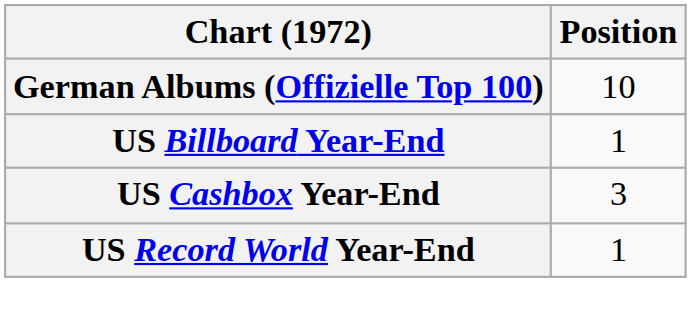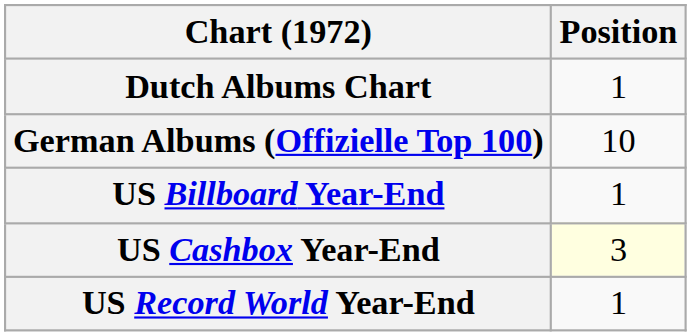+ row: Dutch Albums Chart | 1
US Cashbox Year-End | Position: no background -> lightyellow background
